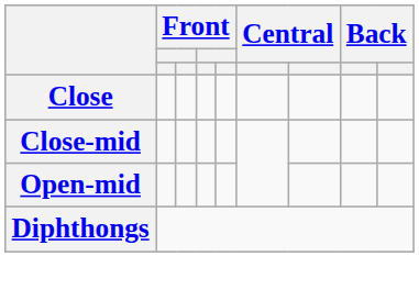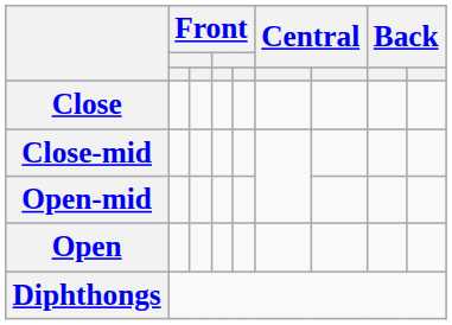+ row: Open
